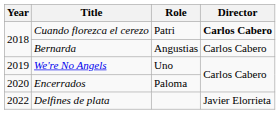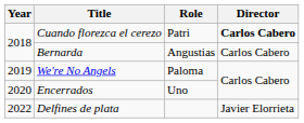We're No Angels | Role: Uno -> Paloma
Encerrados | Role: Paloma -> Uno
